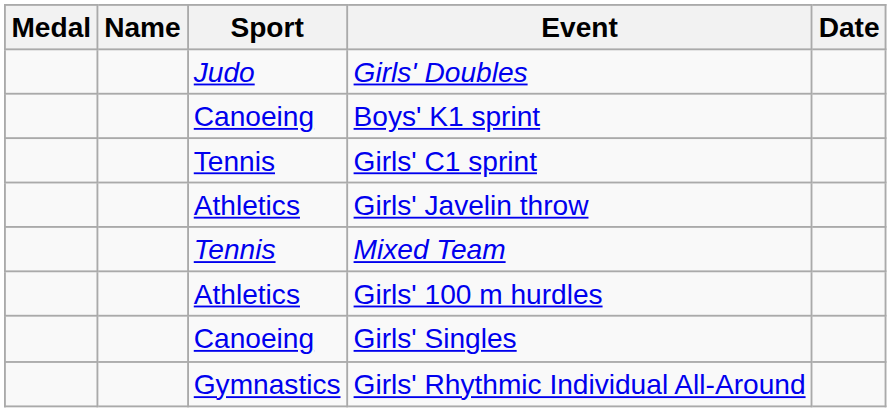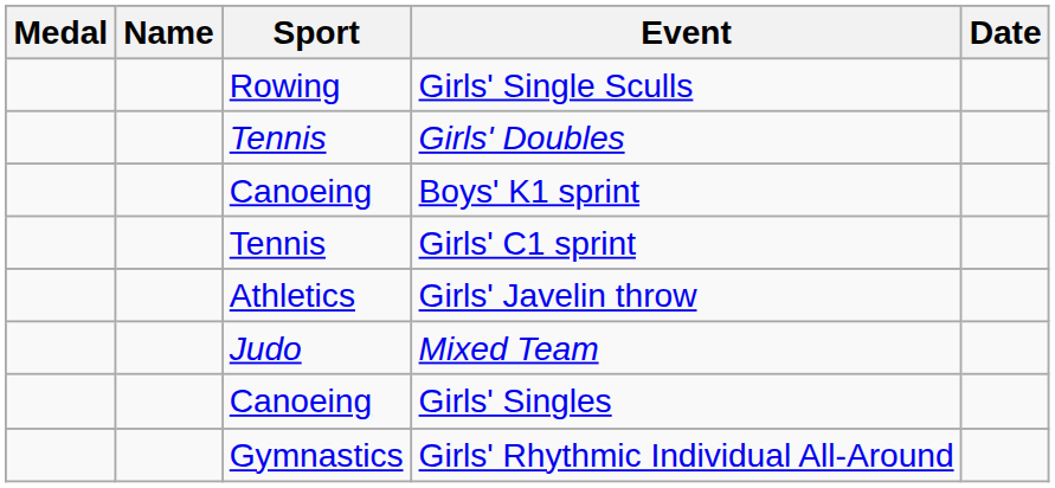+ row: Rowing | Girls' Single Sculls
Girls' Doubles | Sport: Judo -> Tennis
Mixed Team | Sport: Tennis -> Judo
- row: Athletics | Girls' 100 m hurdles
